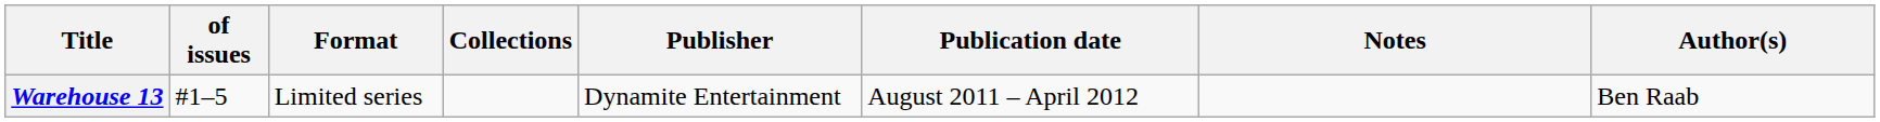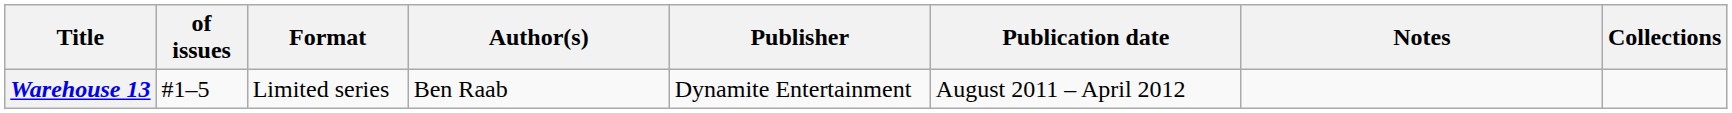columns swapped: Author(s) <-> Collections
